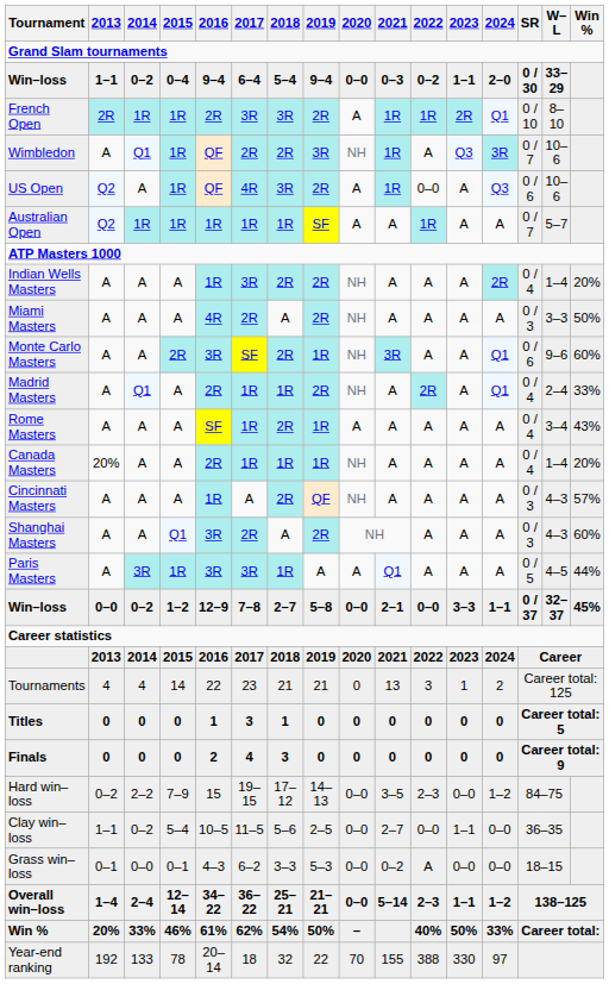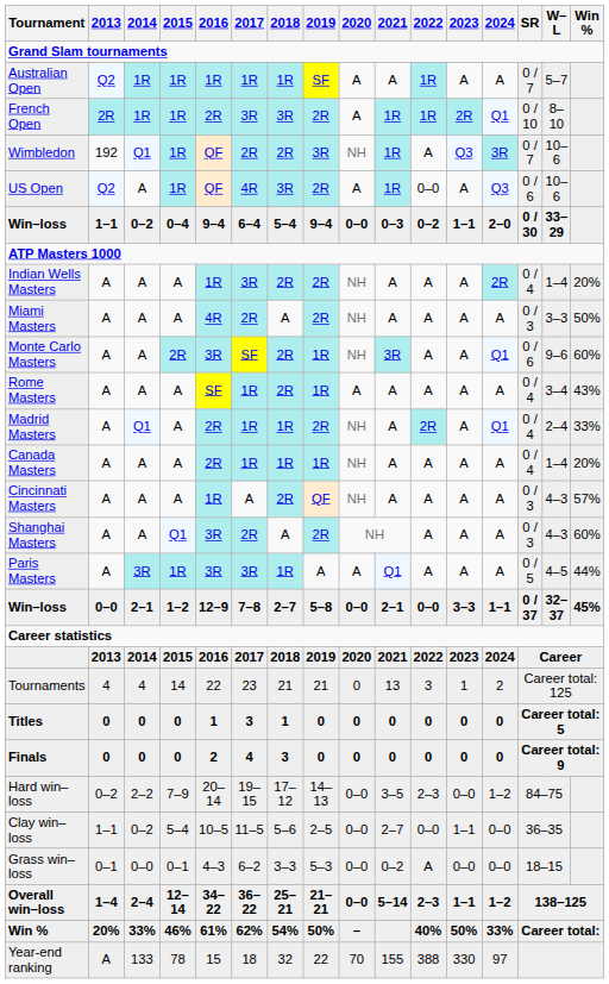rows swapped: Australian Open <-> Win–loss / 0–4
Wimbledon | 2013: A -> 192
rows swapped: Madrid Masters <-> Rome Masters
Canada Masters | 2013: 20% -> A
Win–loss / 1–2 | 2014: 0–2 -> 2–1
Hard win–loss | 2016: 15 -> 20–14
Year-end ranking | 2013: 192 -> A
Year-end ranking | 2016: 20–14 -> 15
